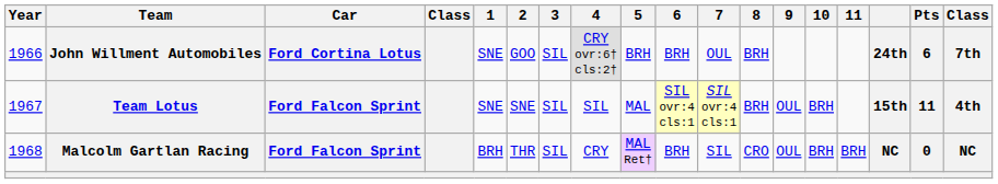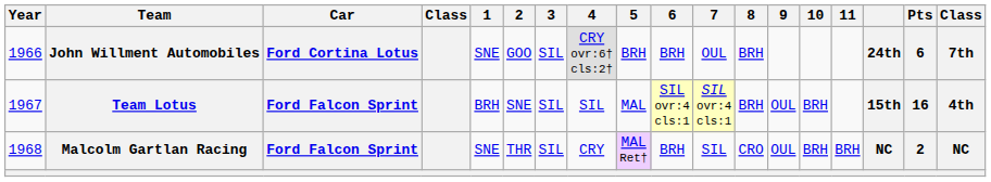Team Lotus | 1: SNE -> BRH
Team Lotus | Pts: 11 -> 16
Malcolm Gartlan Racing | 1: BRH -> SNE
Malcolm Gartlan Racing | Pts: 0 -> 2
